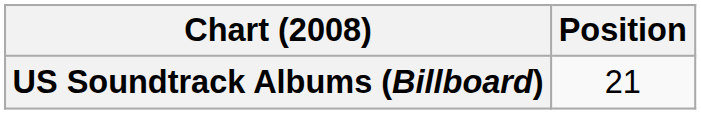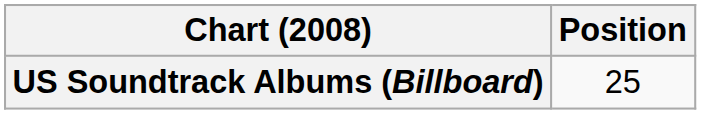US Soundtrack Albums (Billboard) | Position: 21 -> 25
